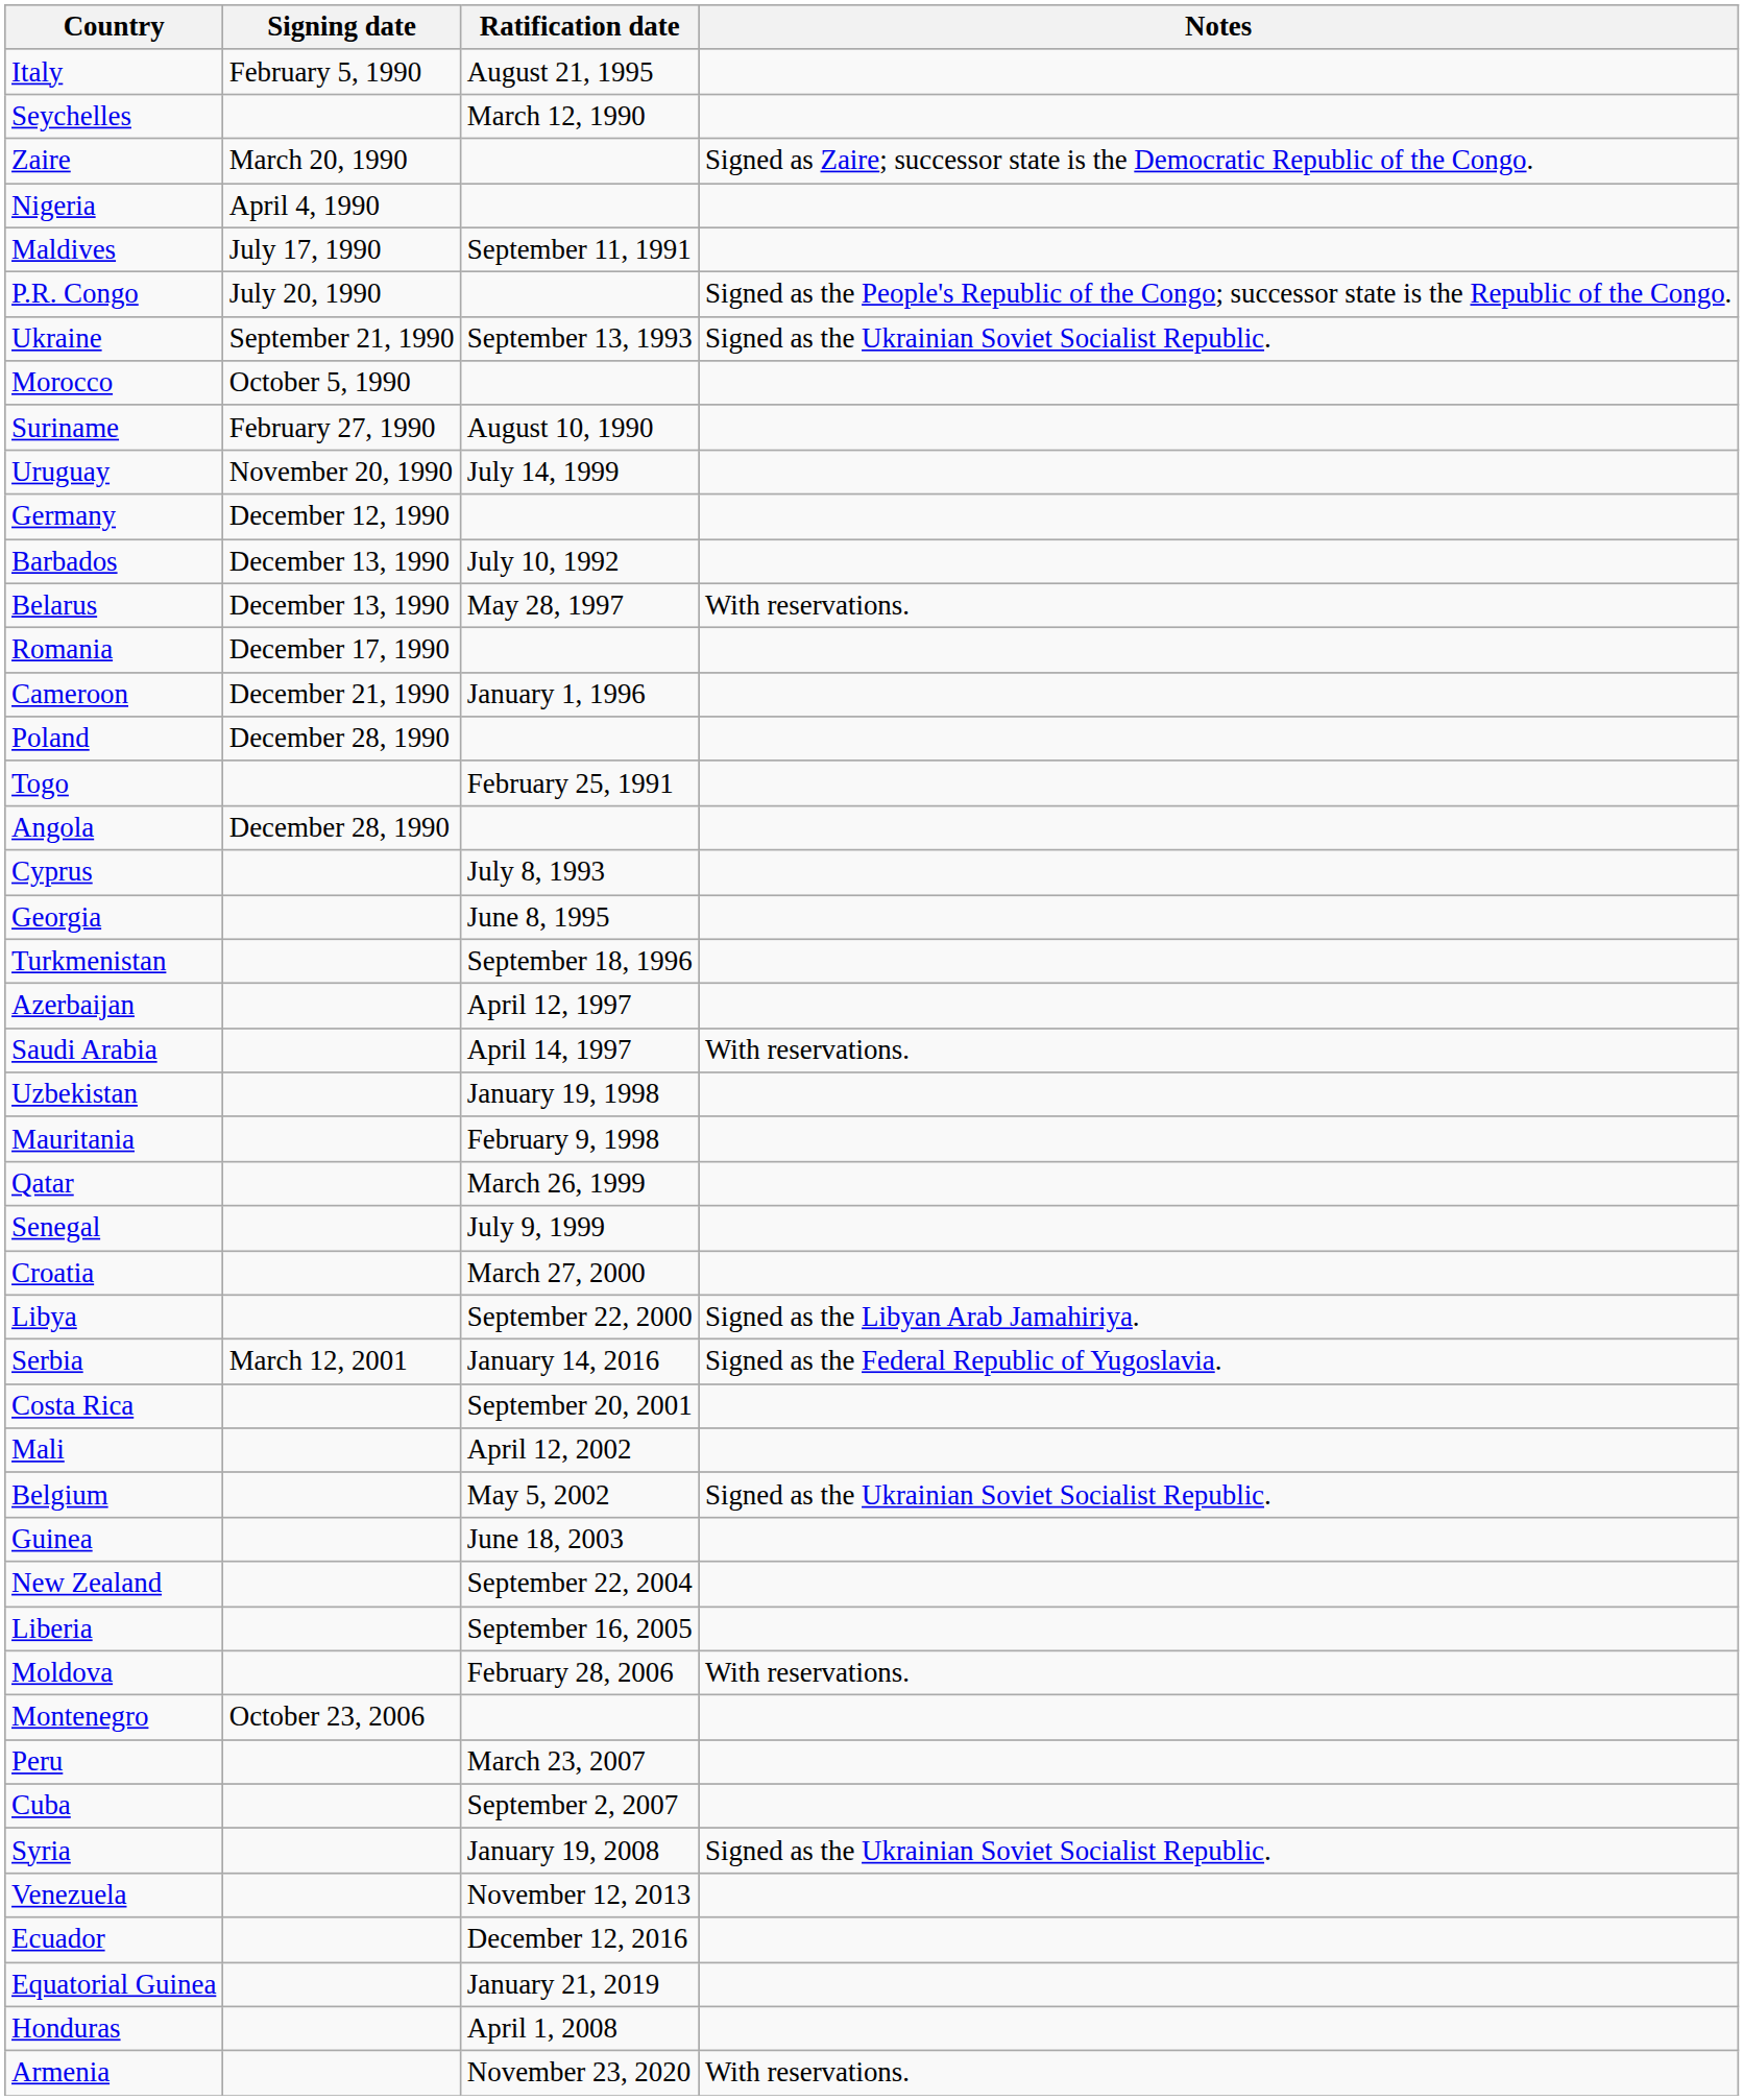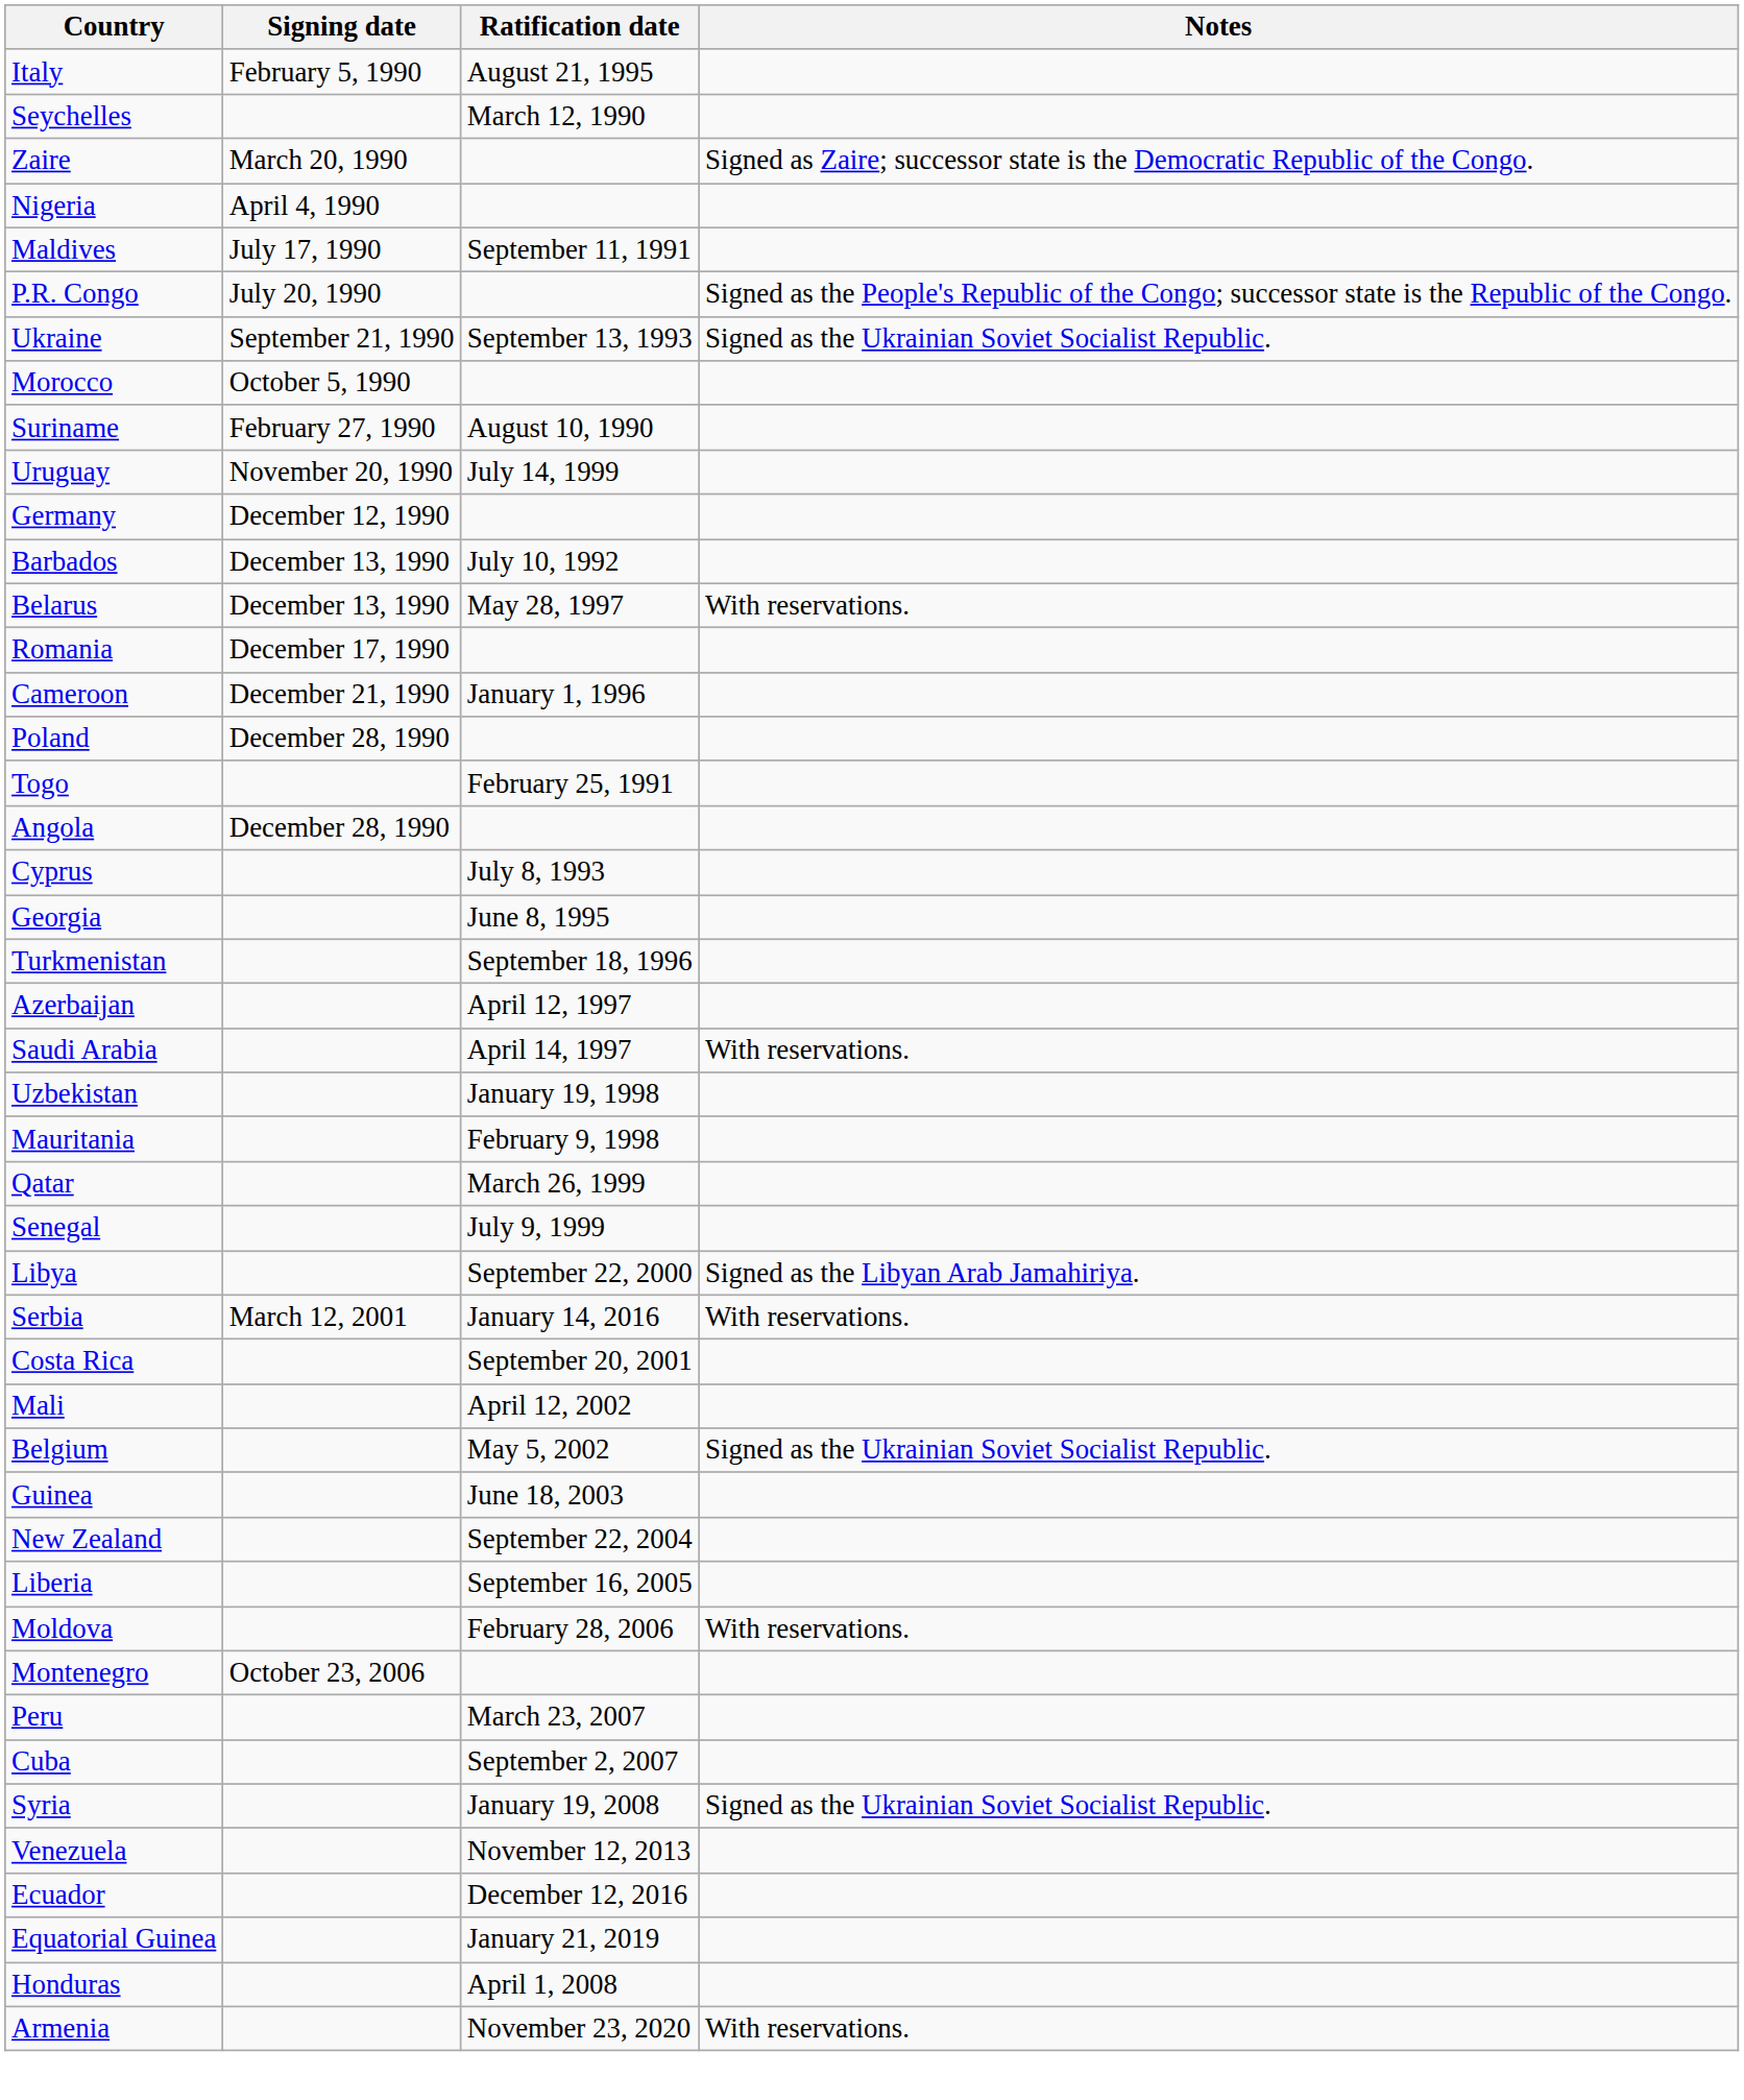- row: Croatia | March 27, 2000
Serbia | Notes: Signed as the Federal Republic of Yugoslavia. -> With reservations.
